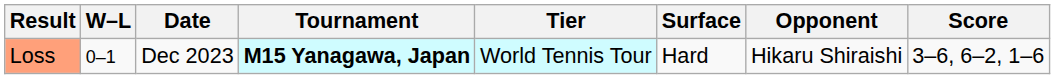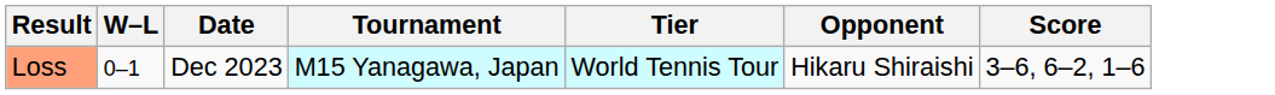- column: Surface | Hard
Loss | Tournament: bold -> normal
